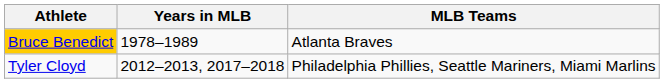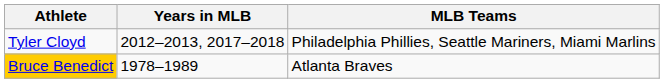rows swapped: Bruce Benedict <-> Tyler Cloyd
